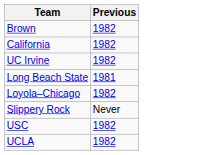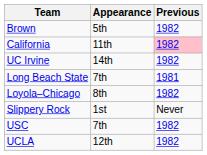+ column: Appearance | 5th | 11th | 14th | 7th | 8th | 1st | 7th | 12th
California | Previous: no background -> pink background
